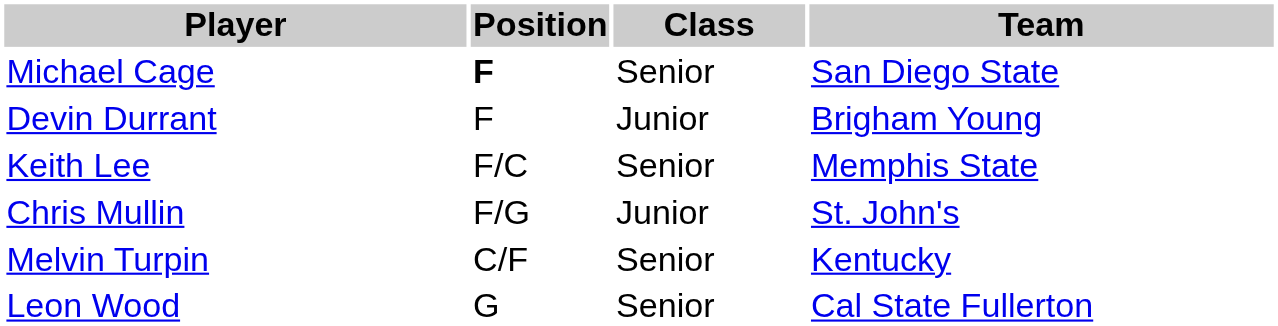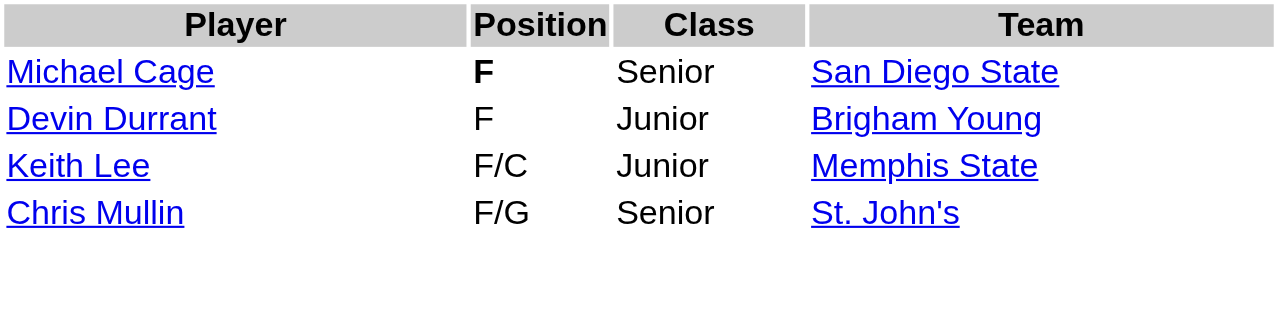Keith Lee | Class: Senior -> Junior
Chris Mullin | Class: Junior -> Senior
- row: Melvin Turpin | C/F | Senior | Kentucky
- row: Leon Wood | G | Senior | Cal State Fullerton
